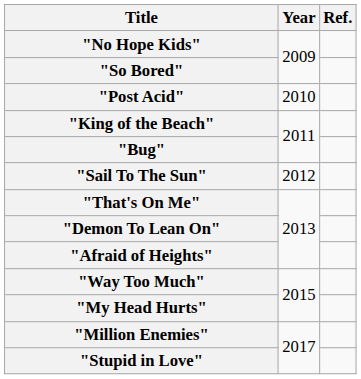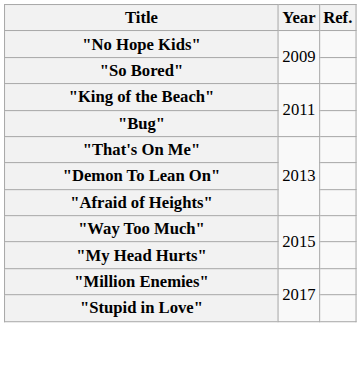- row: "Post Acid" | 2010
- row: "Sail To The Sun" | 2012
